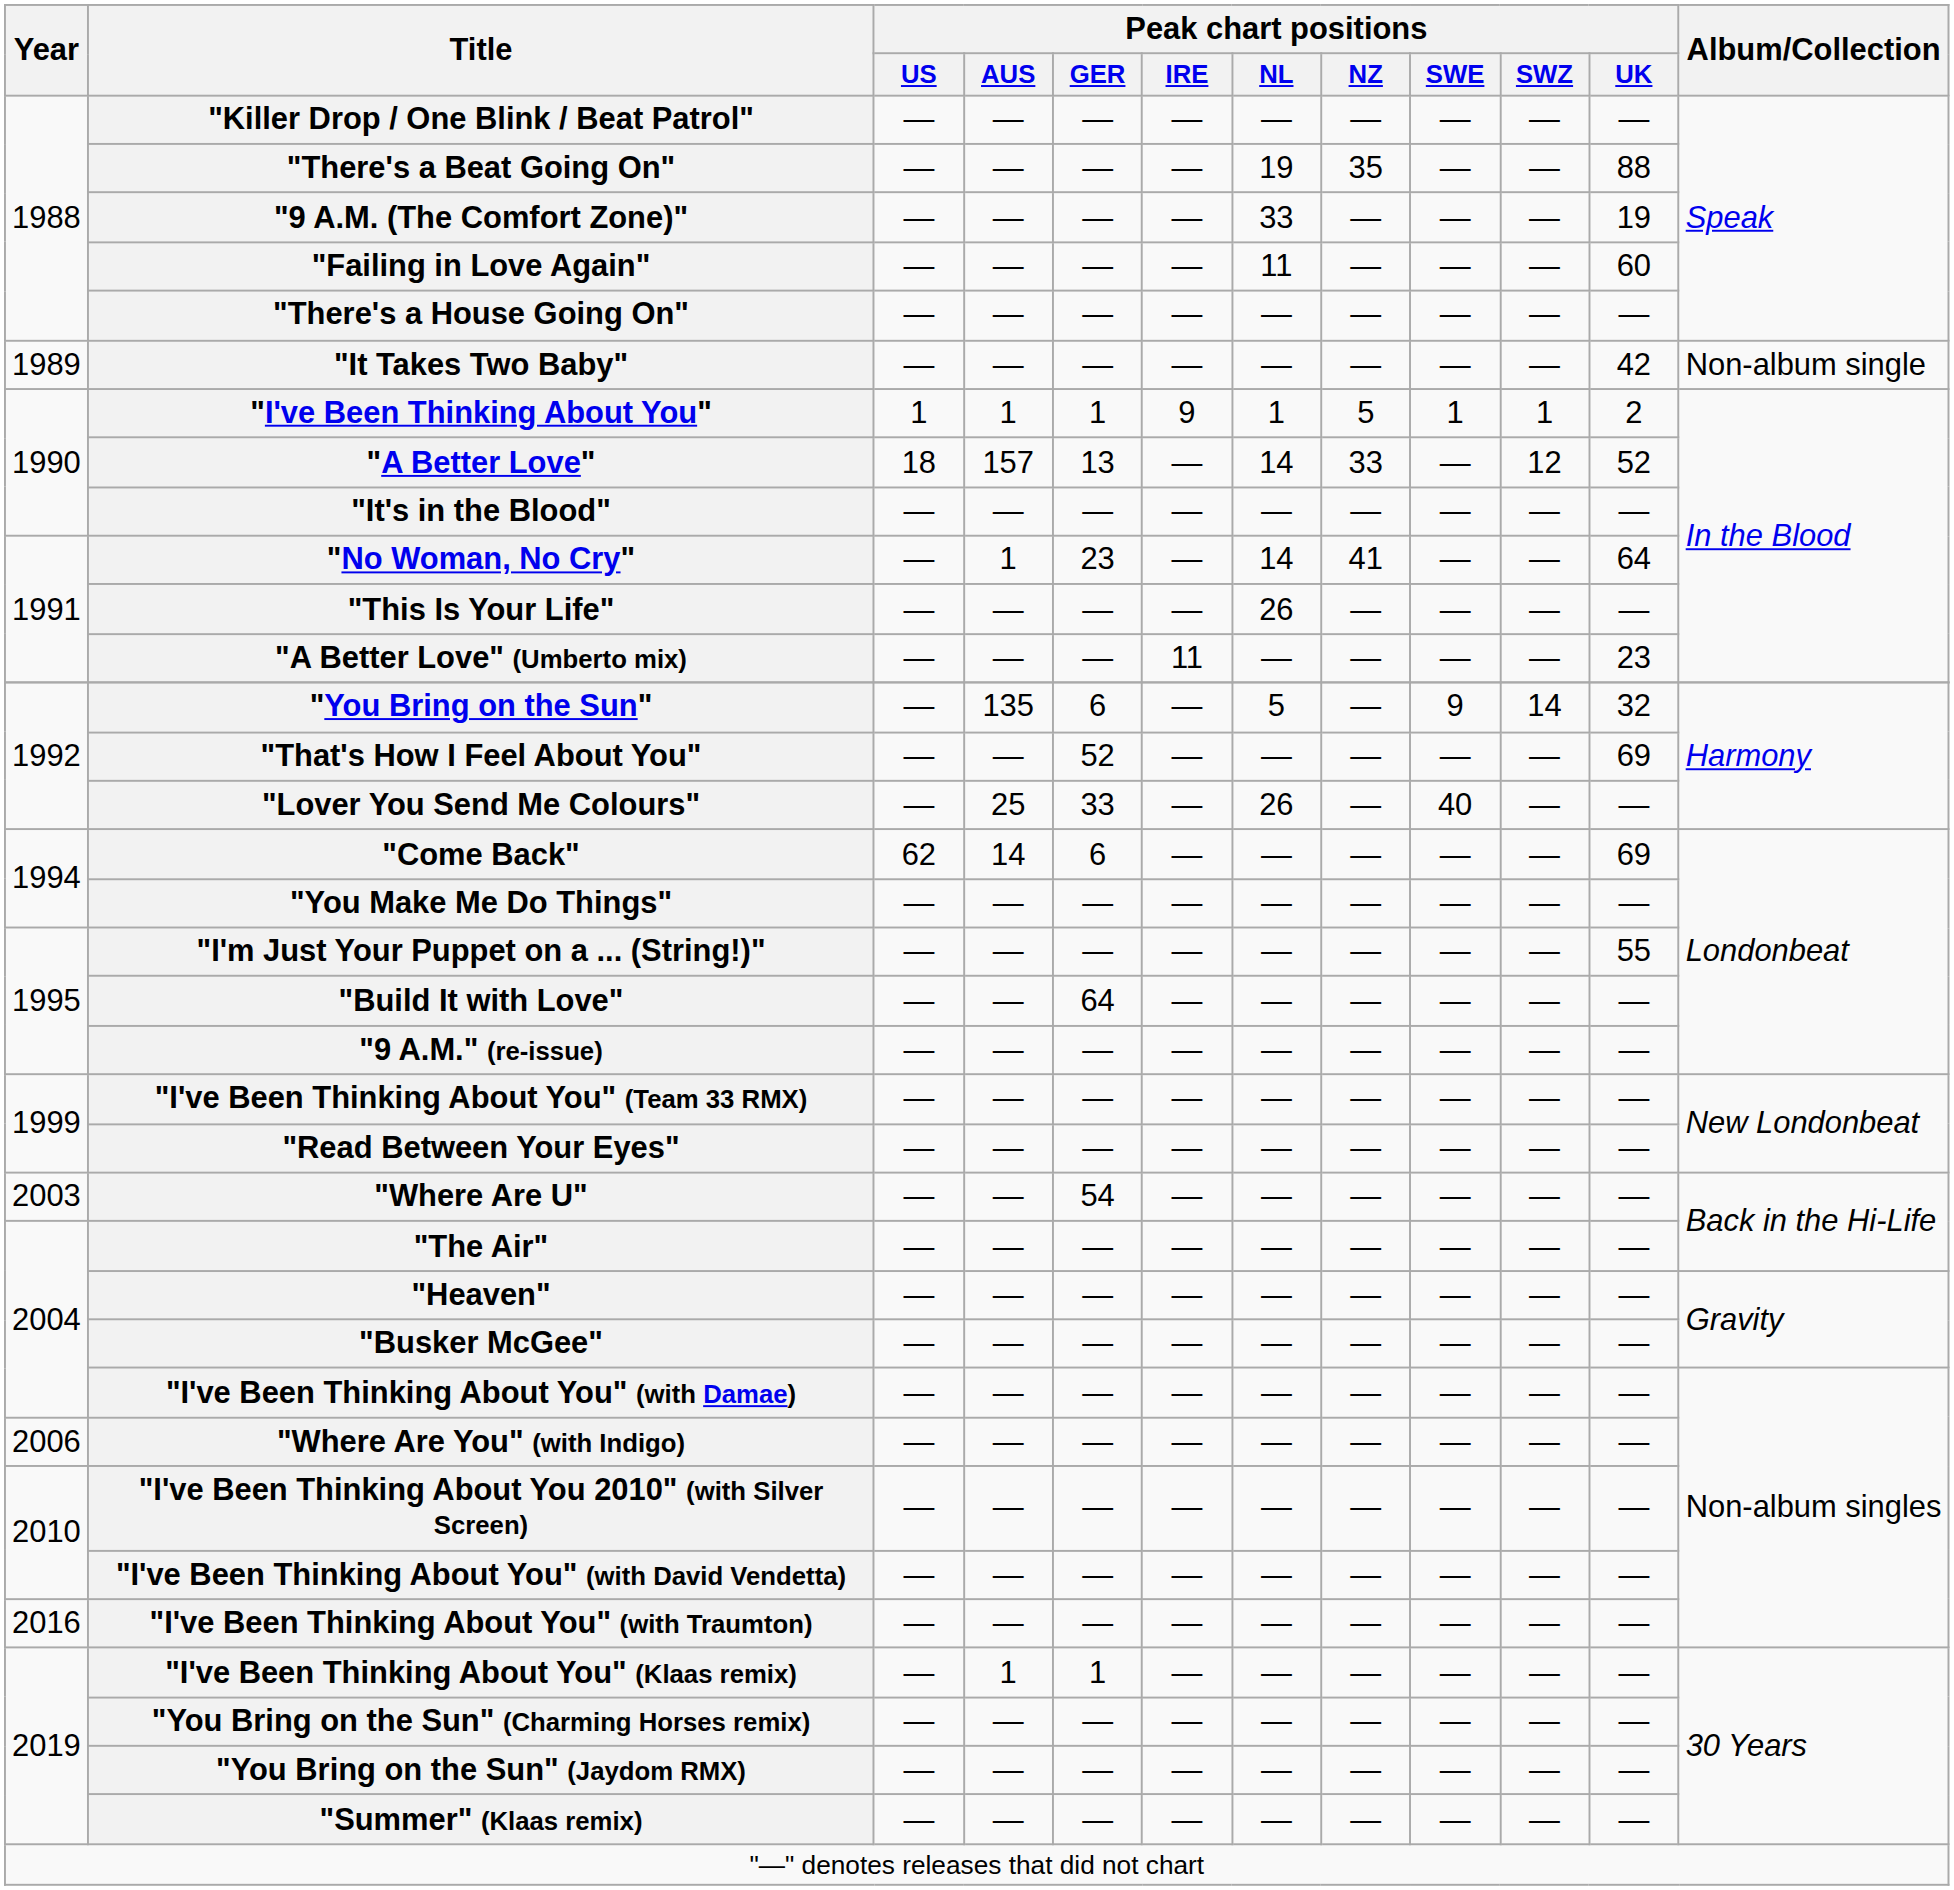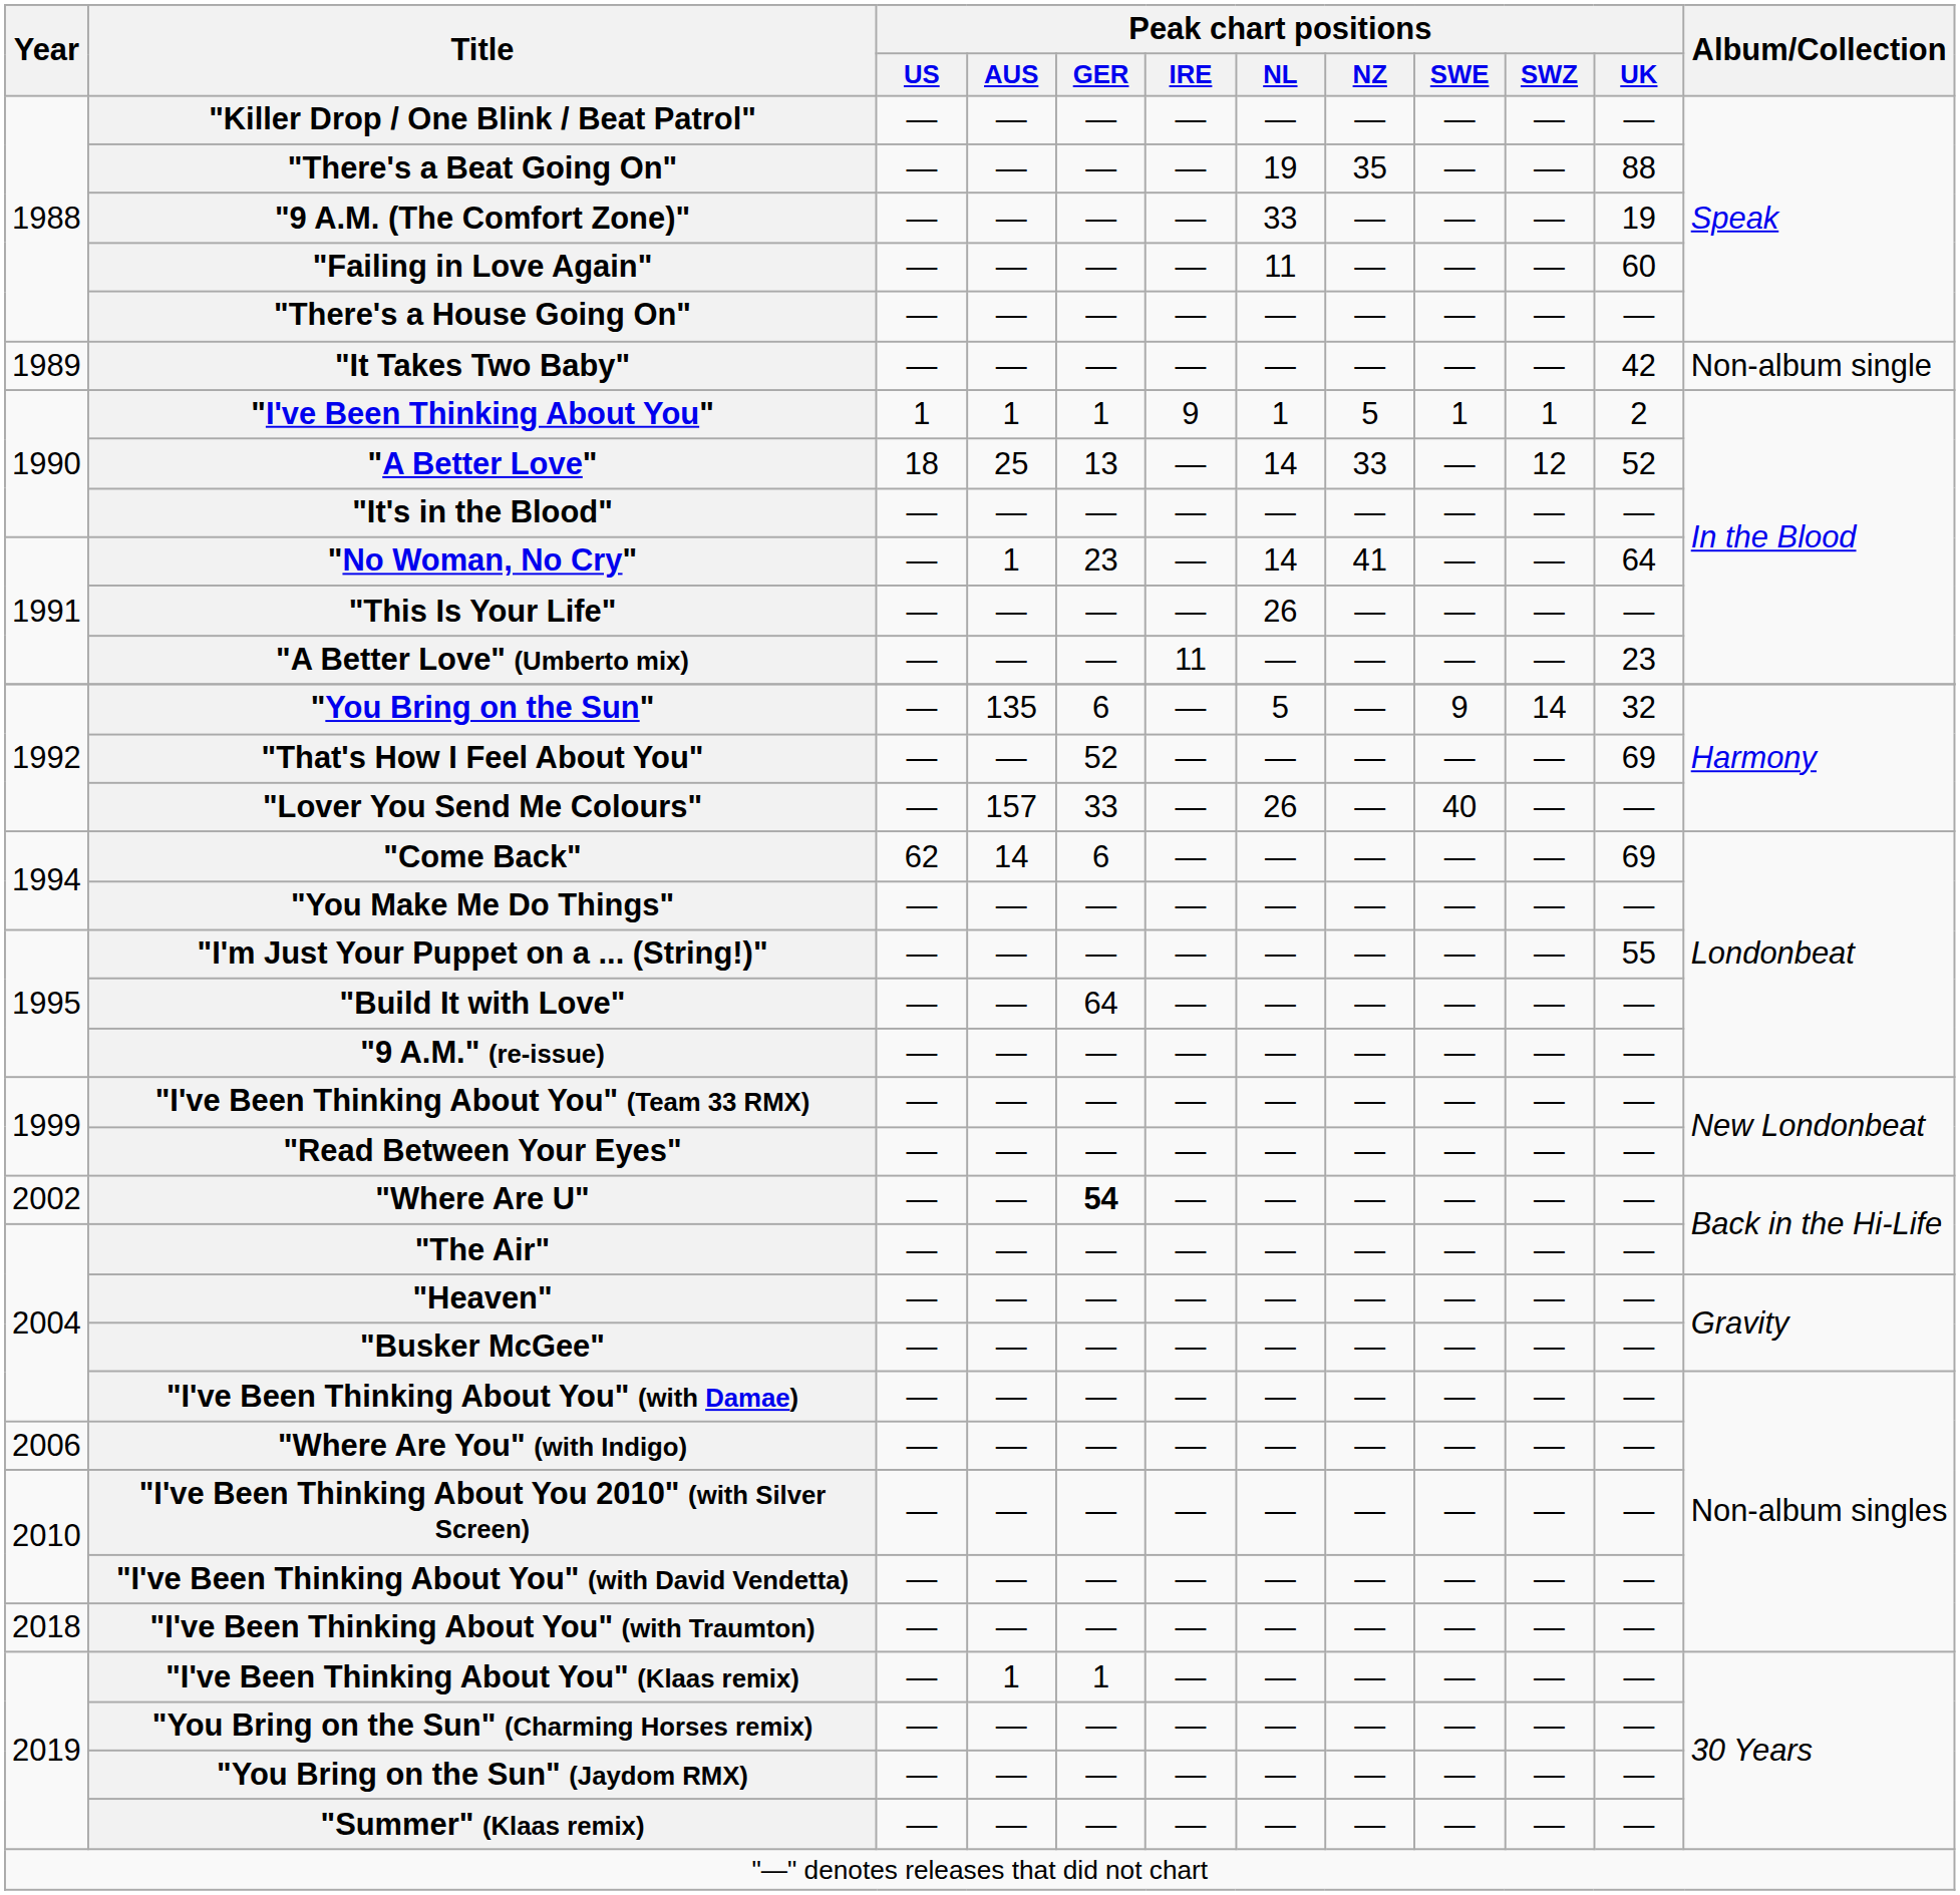"A Better Love" | Peak chart positions / AUS: 157 -> 25
"Lover You Send Me Colours" | Peak chart positions / AUS: 25 -> 157
"Where Are U" | Year: 2003 -> 2002
"Where Are U" | Peak chart positions / GER: normal -> bold
"I've Been Thinking About You" (with Traumton) | Year: 2016 -> 2018
